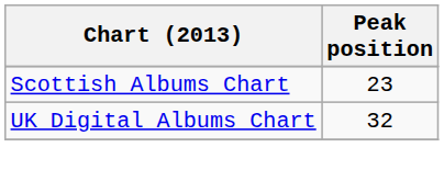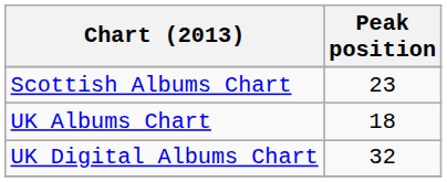+ row: UK Albums Chart | 18
